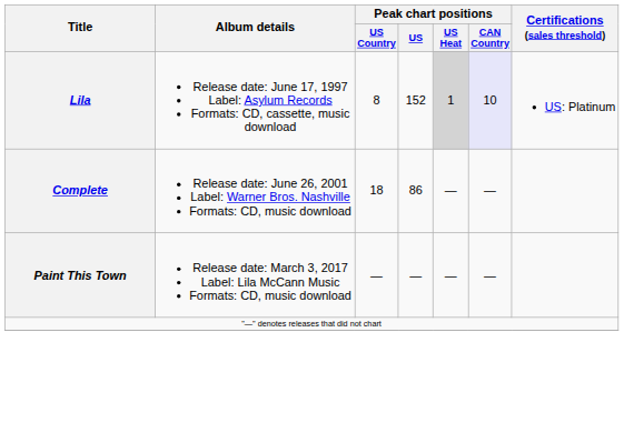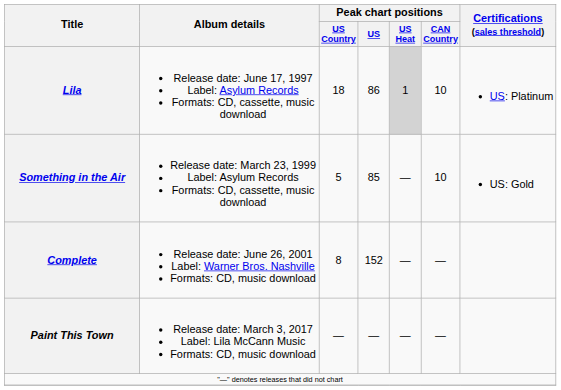Lila | Peak chart positions / US Country: 8 -> 18
Lila | Peak chart positions / US: 152 -> 86
Lila | Peak chart positions / CAN Country: lavender background -> no background
+ row: Something in the Air | Release date: March 23, 1999 Label: Asylum Records Formats: CD, cassette, music download | 5 | 85 | — | 10 | US: Gold
Complete | Peak chart positions / US Country: 18 -> 8
Complete | Peak chart positions / US: 86 -> 152
